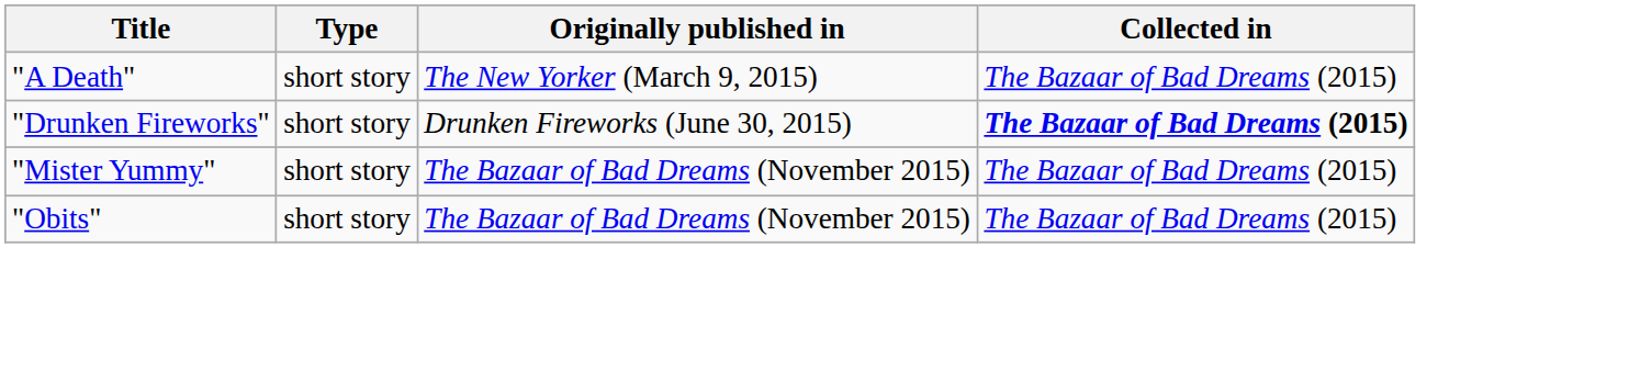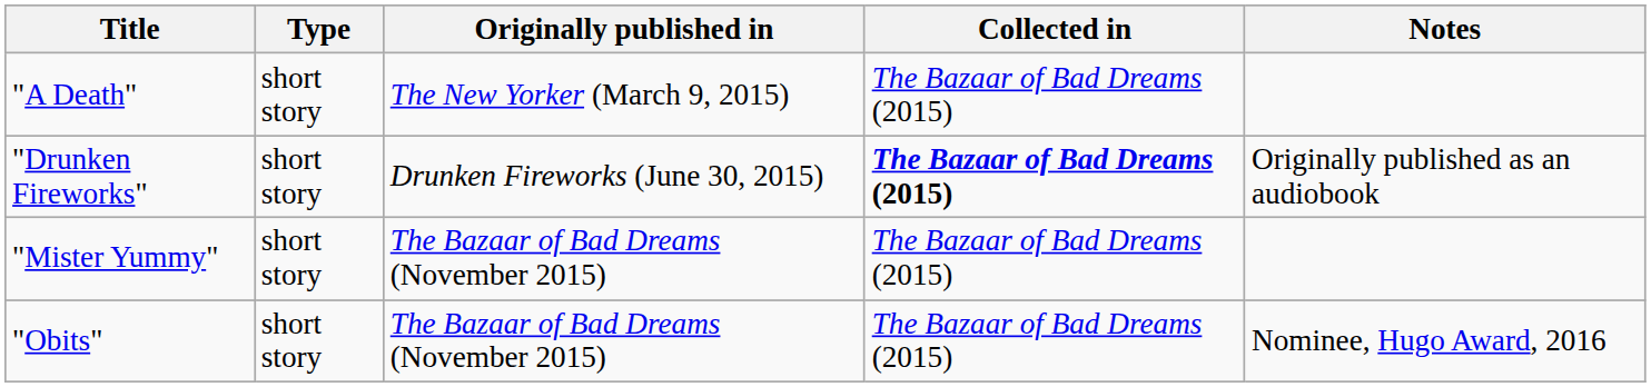+ column: Notes | Originally published as an audiobook | Nominee, Hugo Award, 2016
